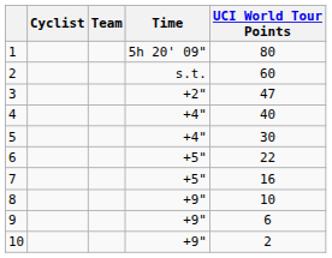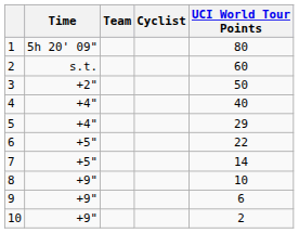columns swapped: Cyclist <-> Time
3 | UCI World Tour Points: 47 -> 50
5 | UCI World Tour Points: 30 -> 29
7 | UCI World Tour Points: 16 -> 14
